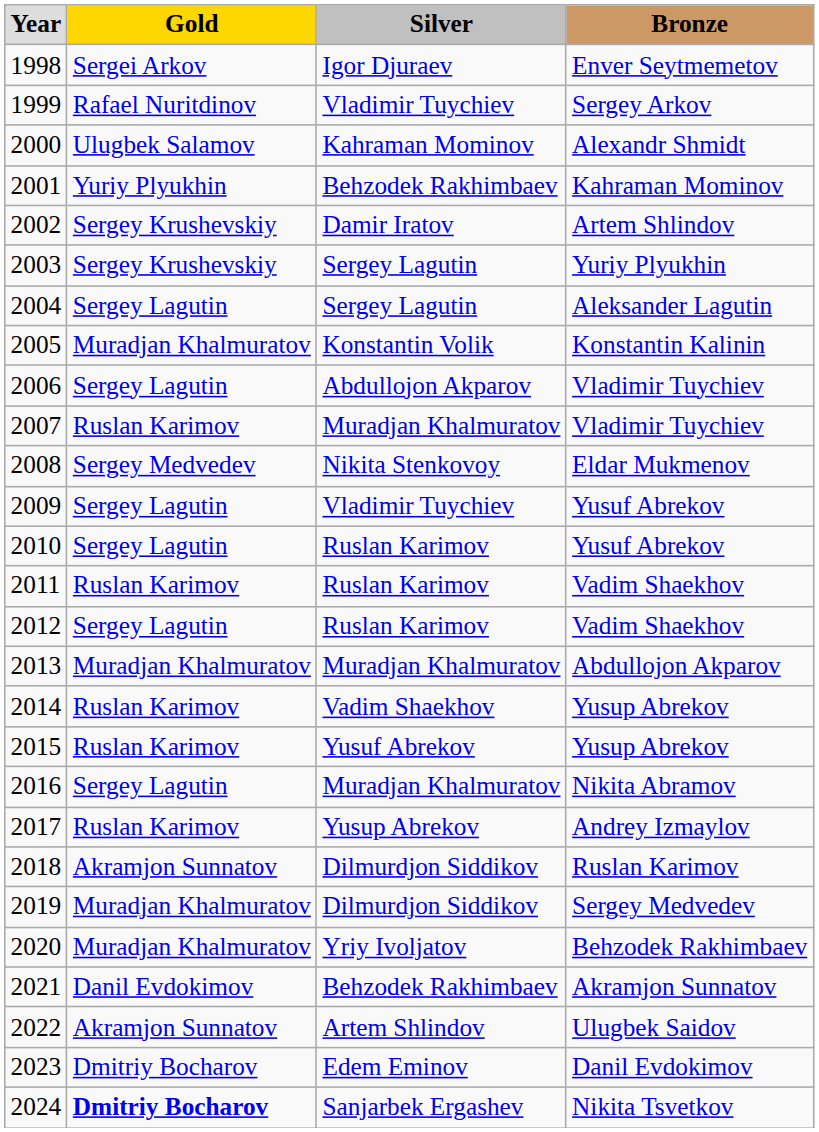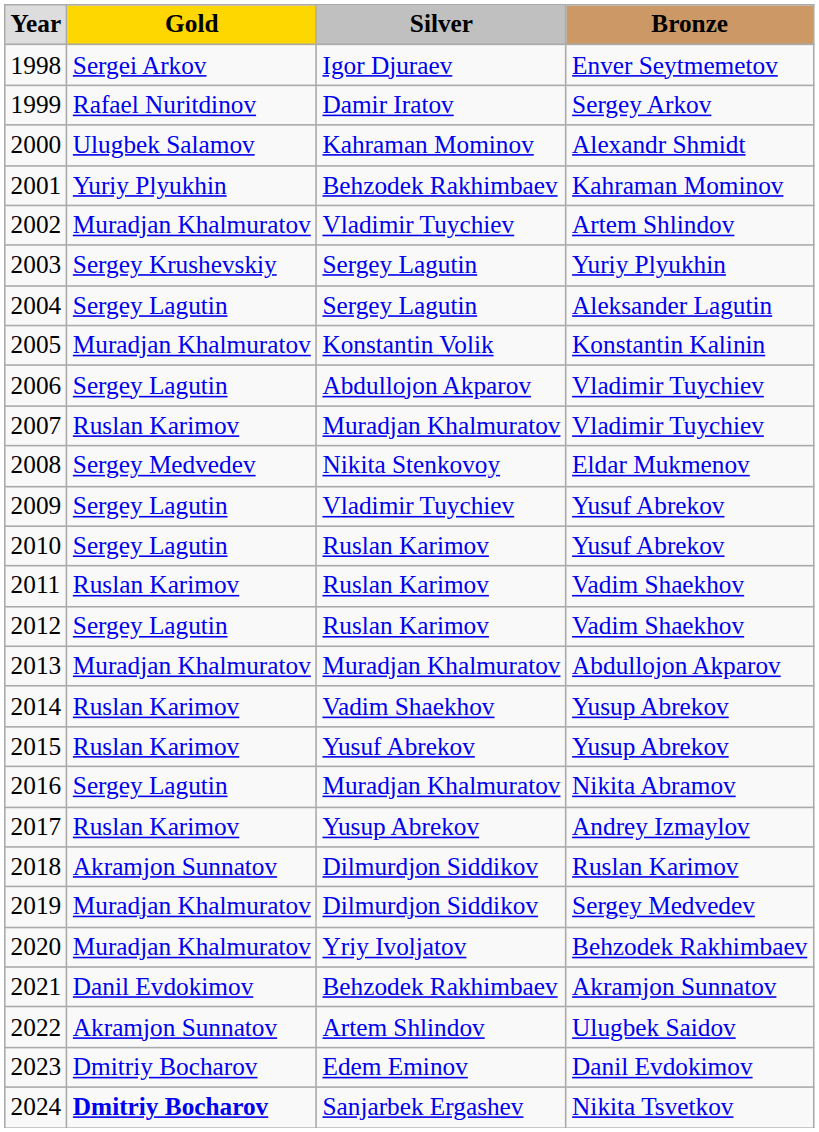1999 | Silver: Vladimir Tuychiev -> Damir Iratov
2002 | Gold: Sergey Krushevskiy -> Muradjan Khalmuratov
2002 | Silver: Damir Iratov -> Vladimir Tuychiev
